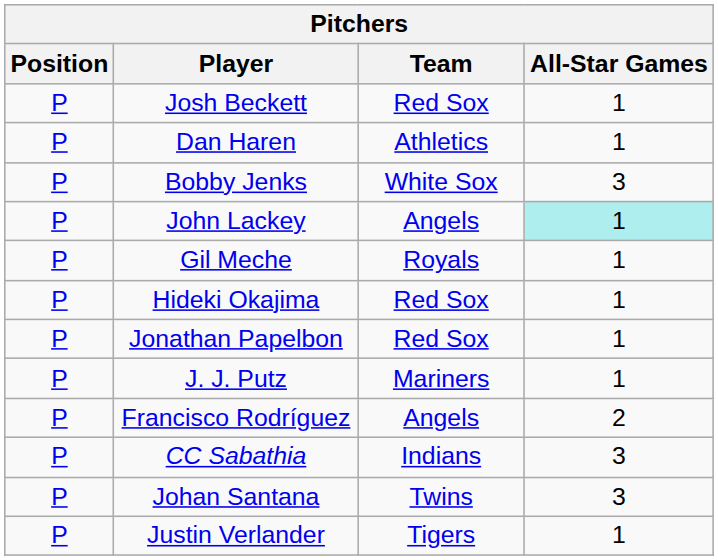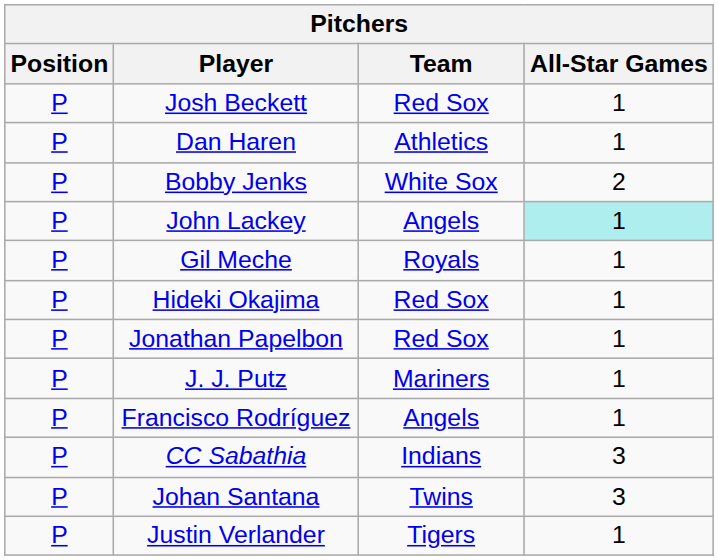Bobby Jenks | All-Star Games: 3 -> 2
Francisco Rodríguez | All-Star Games: 2 -> 1
